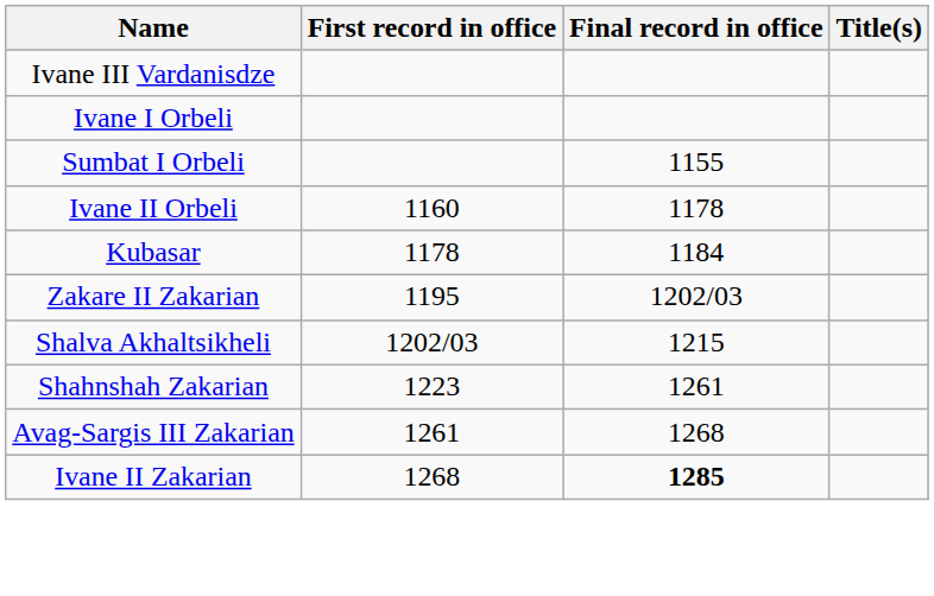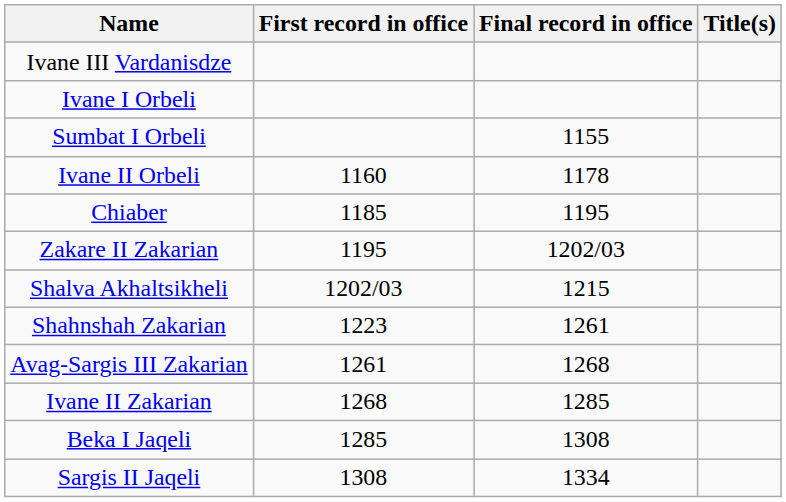- row: Kubasar | 1178 | 1184
+ row: Chiaber | 1185 | 1195
Ivane II Zakarian | Final record in office: bold -> normal
+ row: Beka I Jaqeli | 1285 | 1308
+ row: Sargis II Jaqeli | 1308 | 1334
